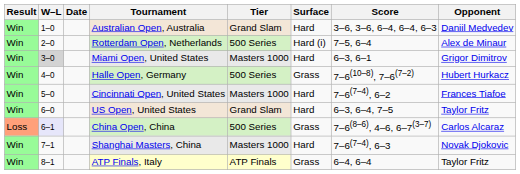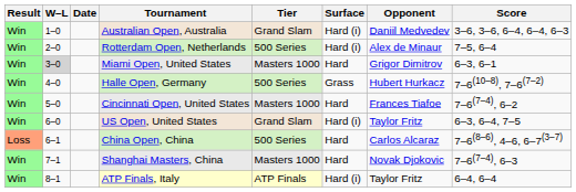columns swapped: Opponent <-> Score
Australian Open, Australia | Surface: Hard -> Hard (i)
US Open, United States | Surface: Hard -> Hard (i)
China Open, China | W–L: lavender background -> no background
China Open, China | Surface: Grass -> Hard
ATP Finals, Italy | Surface: Grass -> Hard (i)
